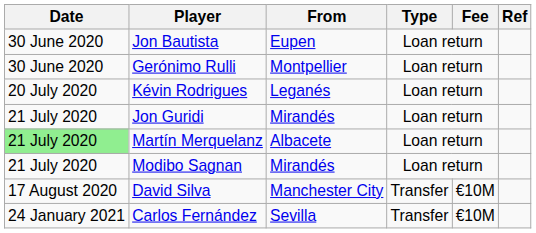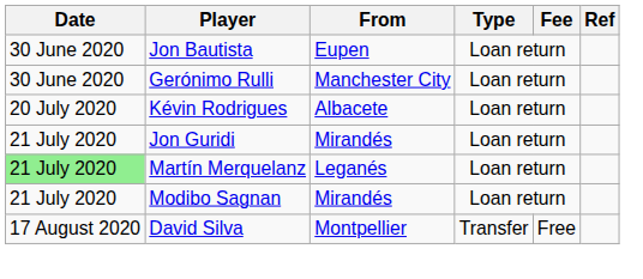Gerónimo Rulli | From: Montpellier -> Manchester City
Kévin Rodrigues | From: Leganés -> Albacete
Martín Merquelanz | From: Albacete -> Leganés
David Silva | From: Manchester City -> Montpellier
David Silva | Fee: €10M -> Free
- row: 24 January 2021 | Carlos Fernández | Sevilla | Transfer | €10M
